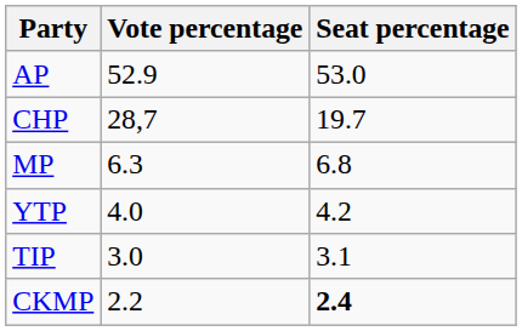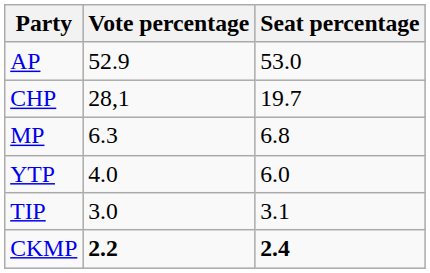CHP | Vote percentage: 28,7 -> 28,1
YTP | Seat percentage: 4.2 -> 6.0
CKMP | Vote percentage: normal -> bold
